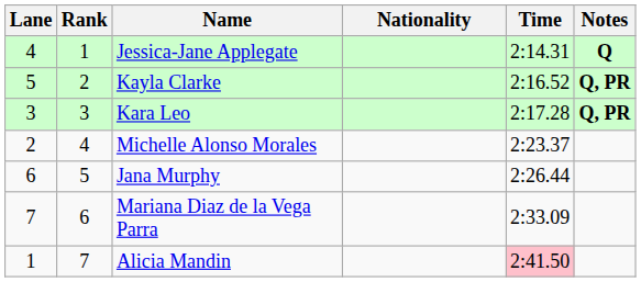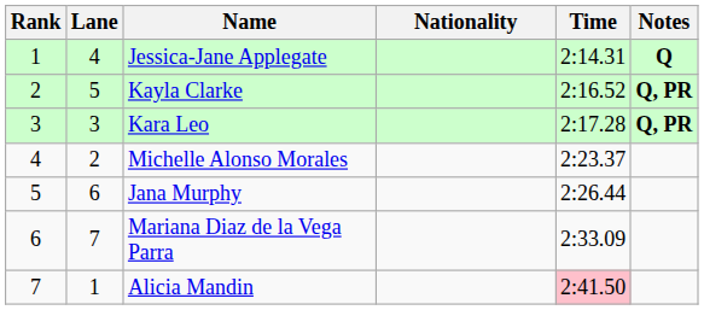columns swapped: Rank <-> Lane
